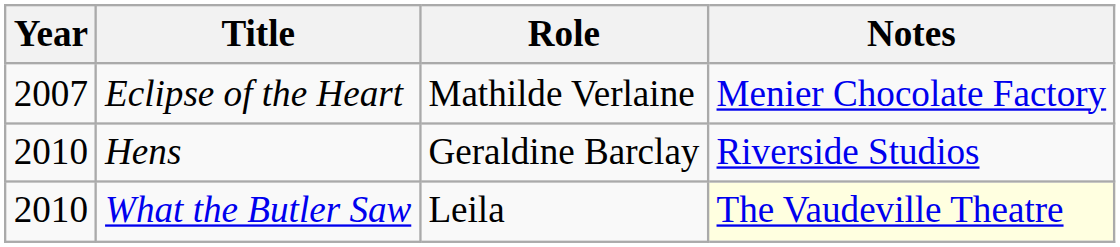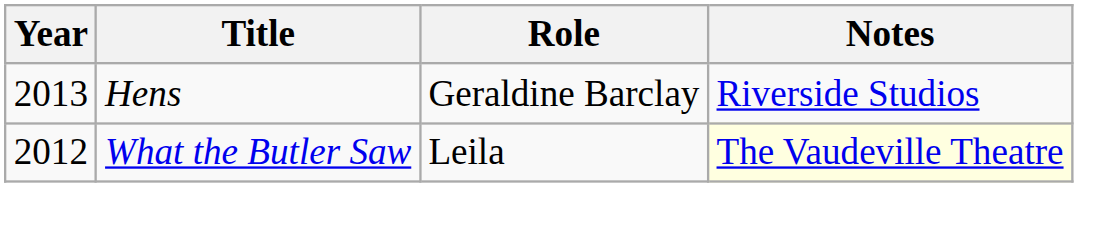- row: 2007 | Eclipse of the Heart | Mathilde Verlaine | Menier Chocolate Factory
Hens | Year: 2010 -> 2013
What the Butler Saw | Year: 2010 -> 2012
